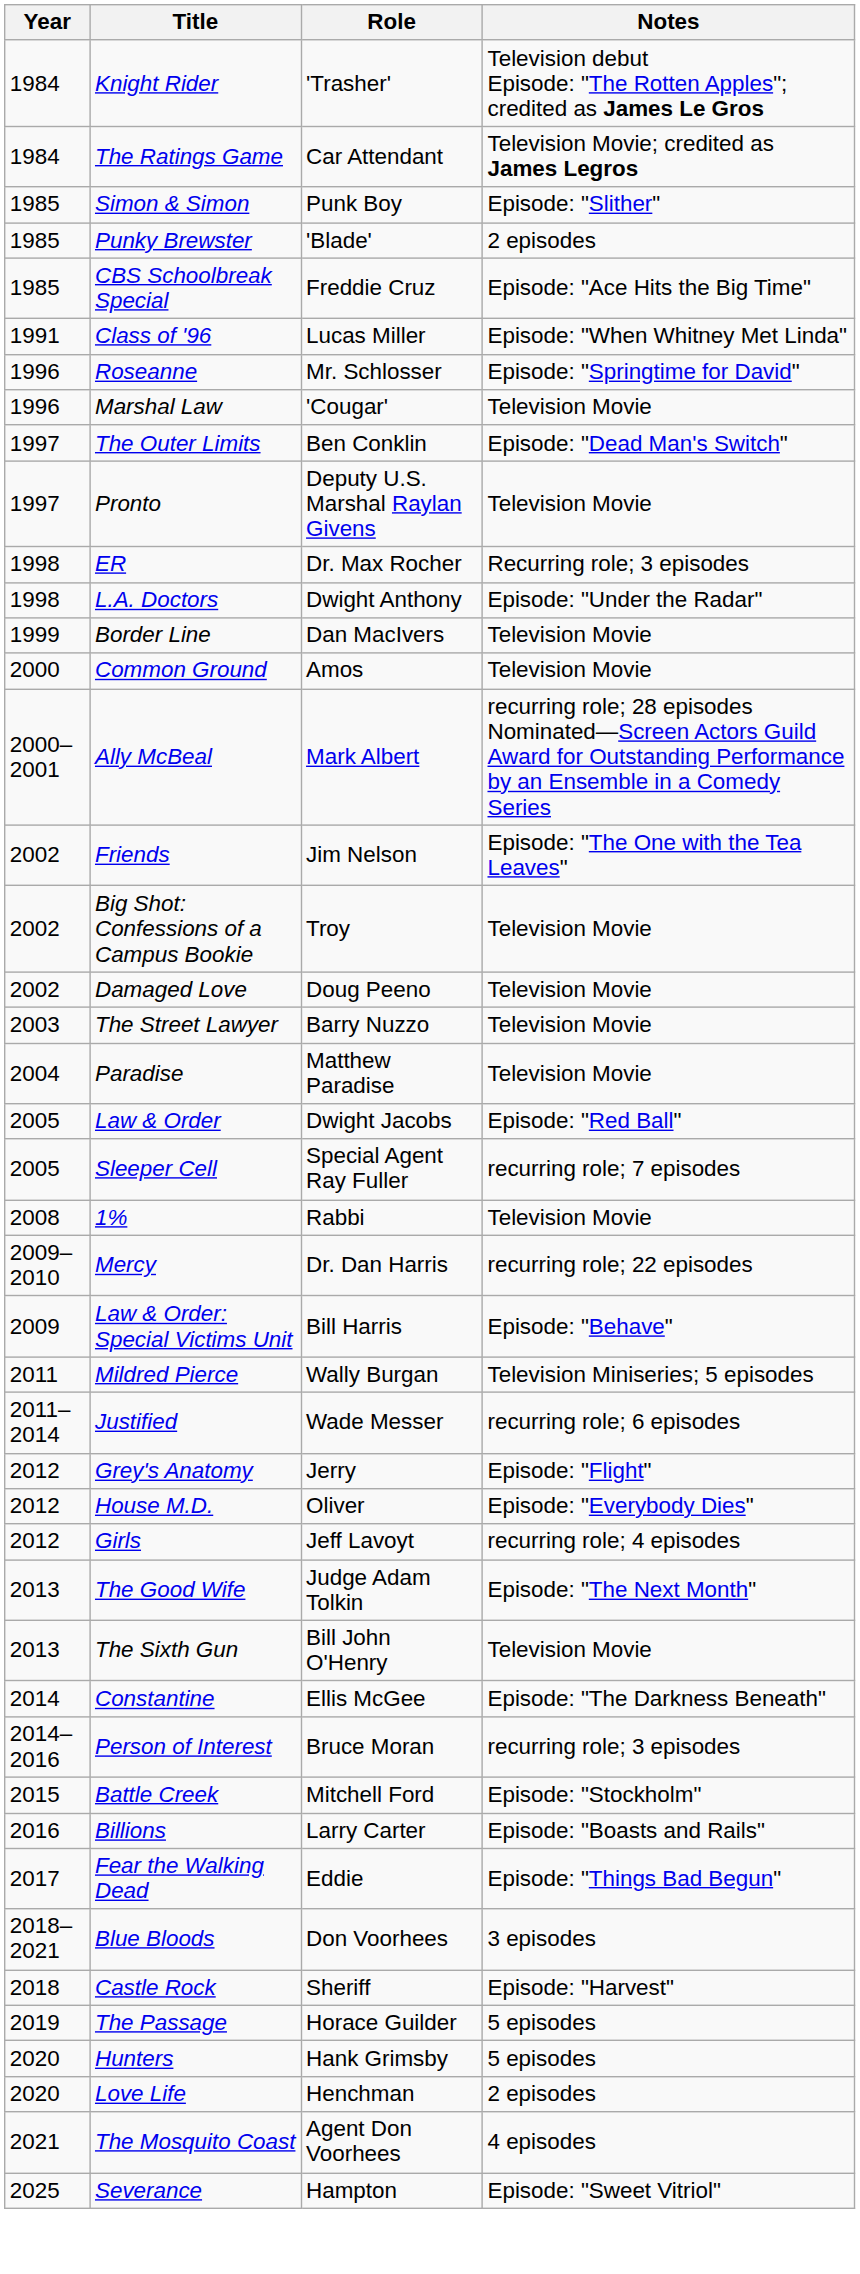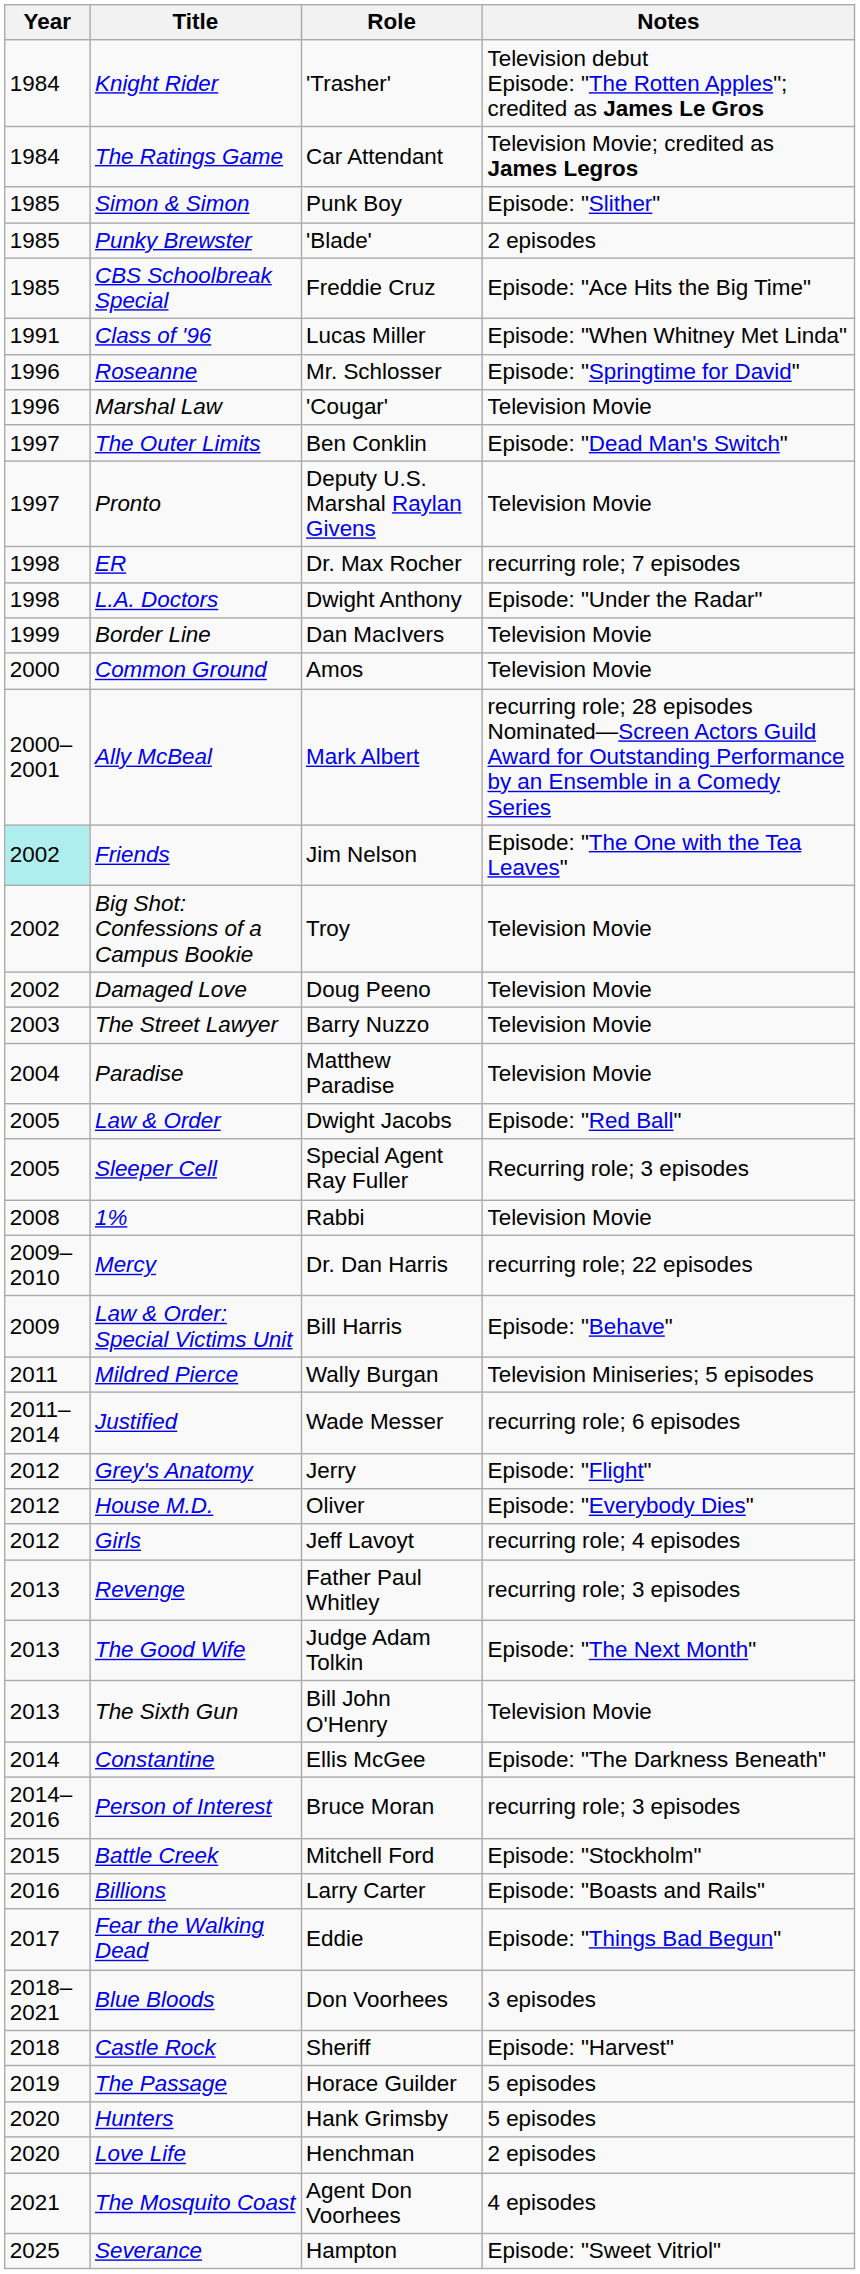ER | Notes: Recurring role; 3 episodes -> recurring role; 7 episodes
Friends | Year: no background -> paleturquoise background
Sleeper Cell | Notes: recurring role; 7 episodes -> Recurring role; 3 episodes
+ row: 2013 | Revenge | Father Paul Whitley | recurring role; 3 episodes
